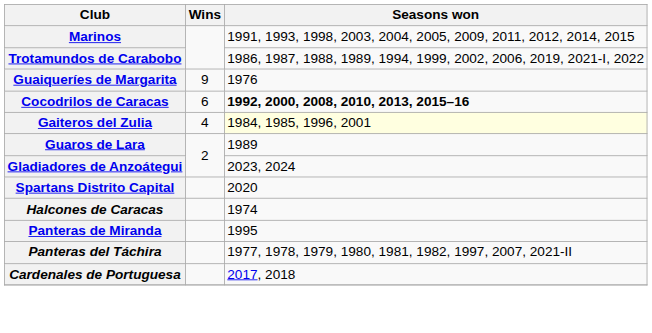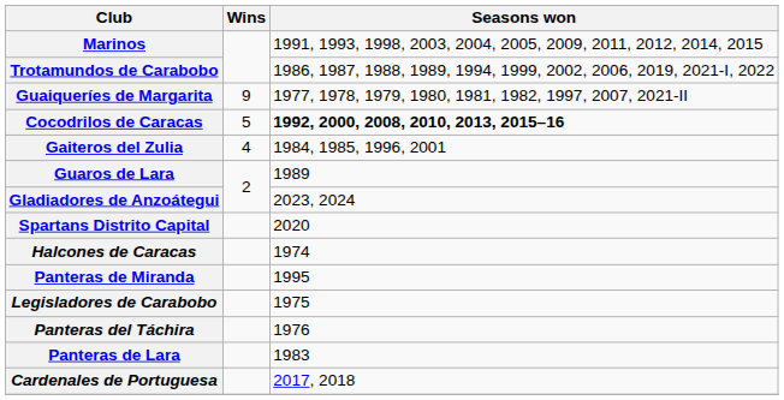Guaiqueríes de Margarita | Seasons won: 1976 -> 1977, 1978, 1979, 1980, 1981, 1982, 1997, 2007, 2021-II
Cocodrilos de Caracas | Wins: 6 -> 5
Gaiteros del Zulia | Seasons won: lightyellow background -> no background
+ row: Legisladores de Carabobo | 1975
Panteras del Táchira | Seasons won: 1977, 1978, 1979, 1980, 1981, 1982, 1997, 2007, 2021-II -> 1976
+ row: Panteras de Lara | 1983
